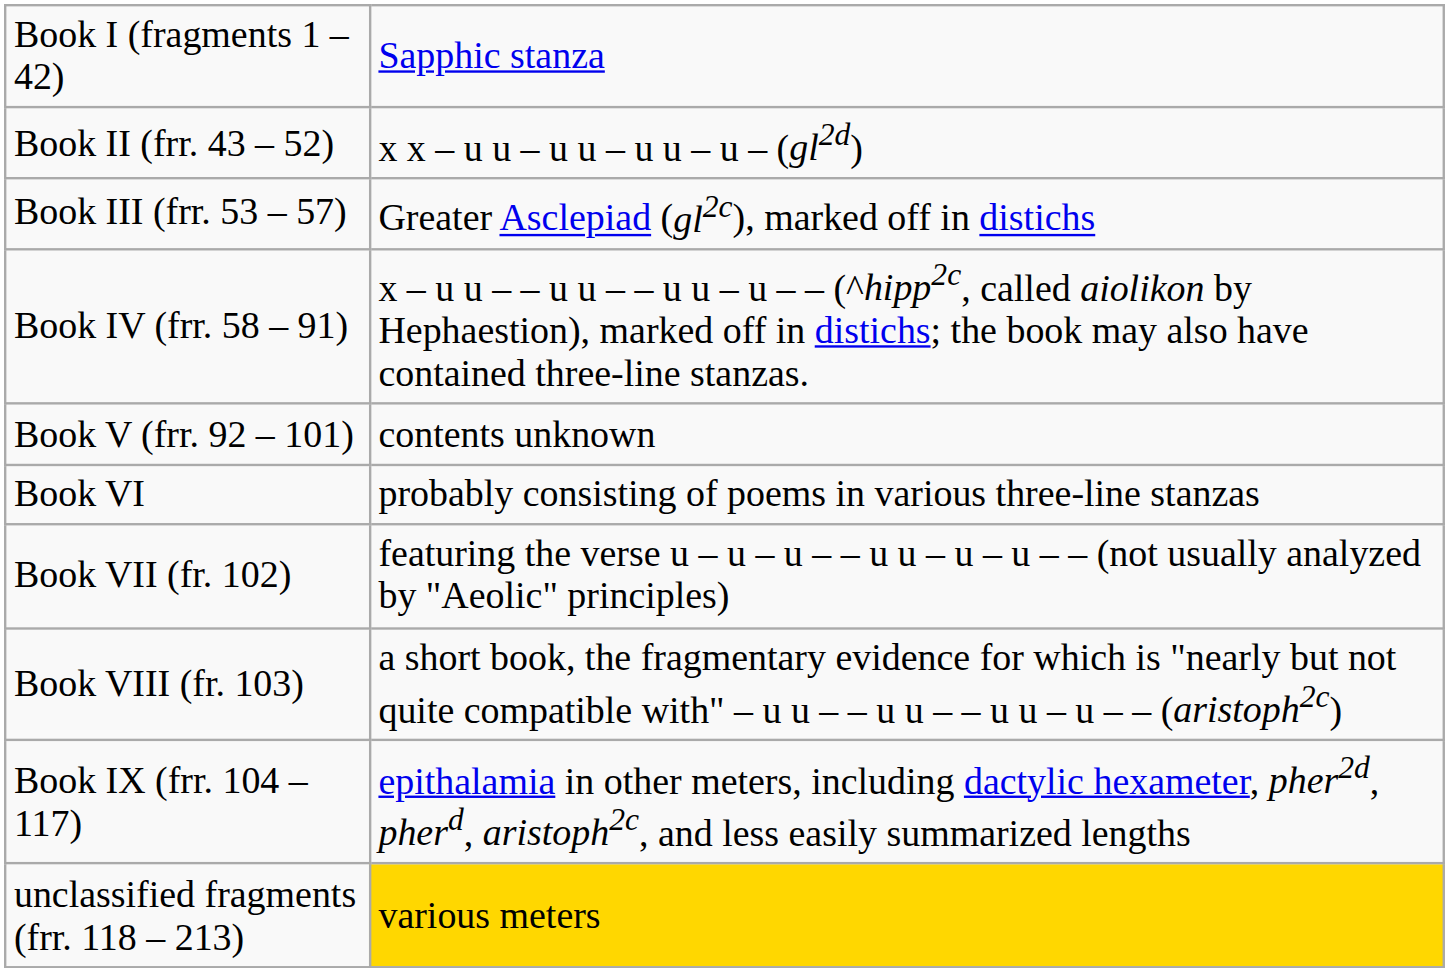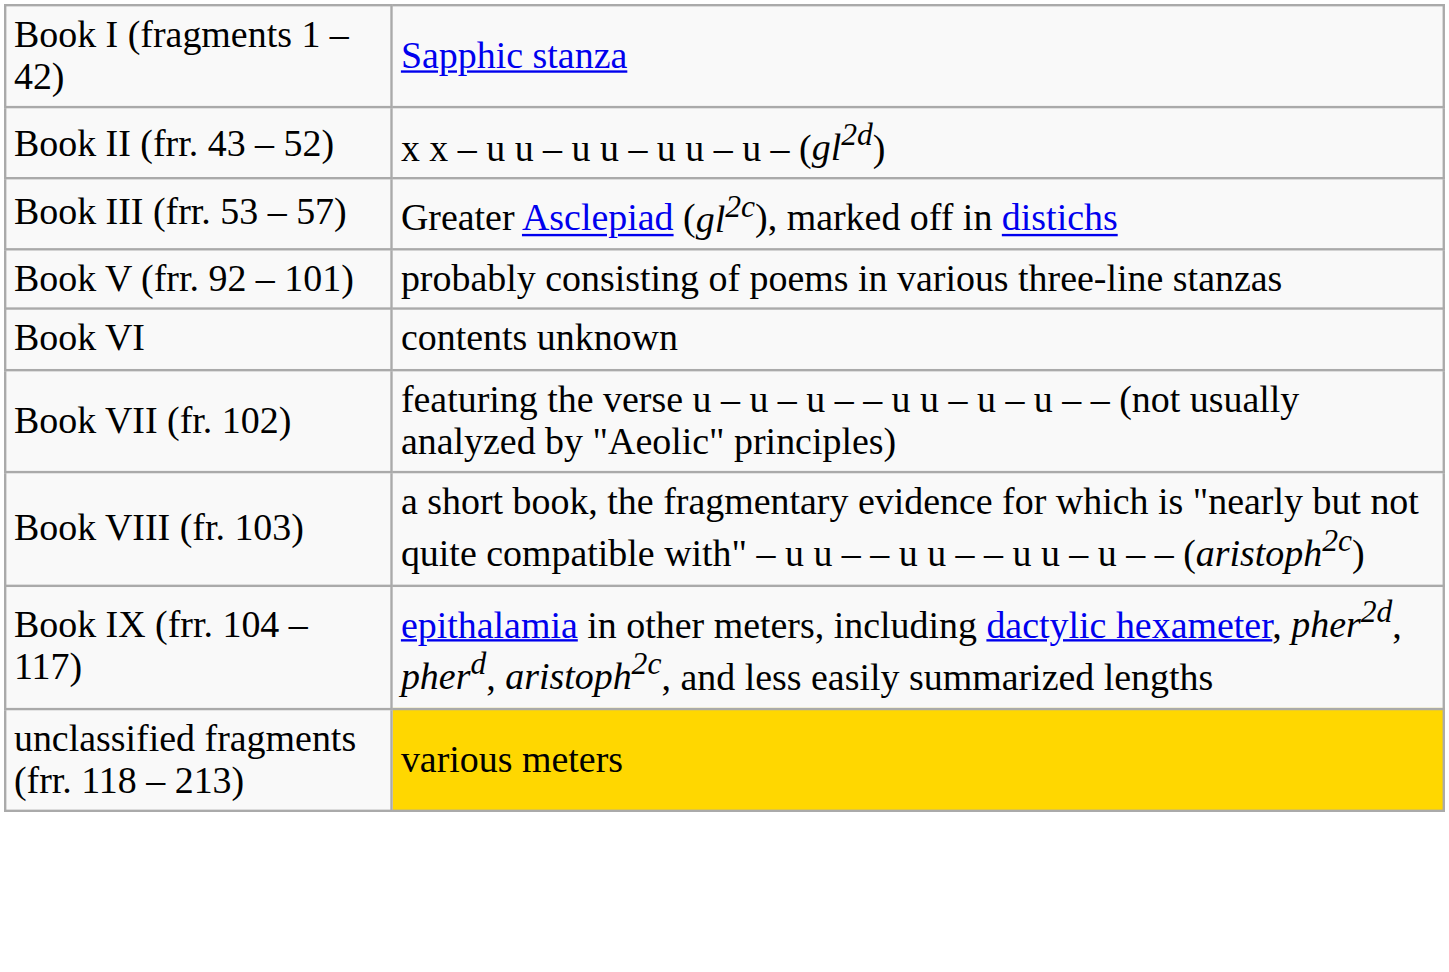- row: Book IV (frr. 58 – 91) | x – u u – – u u – – u u – u – – (^hipp2c, called aiolikon by Hephaestion), marked off in distichs; the book may also have contained three-line stanzas.
Book V (frr. 92 – 101) | column 2: contents unknown -> probably consisting of poems in various three-line stanzas
Book VI | column 2: probably consisting of poems in various three-line stanzas -> contents unknown
